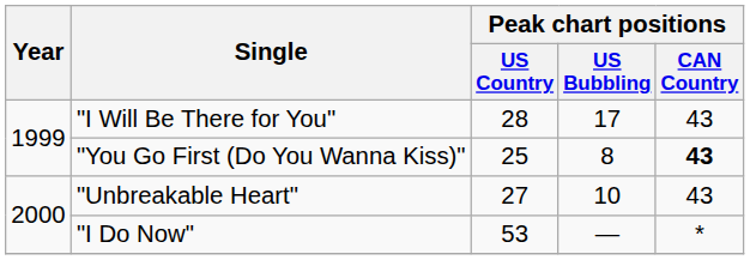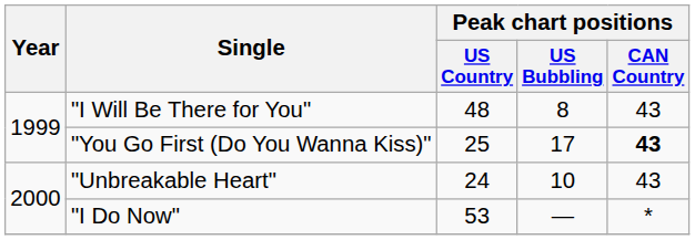"I Will Be There for You" | Peak chart positions / US Country: 28 -> 48
"I Will Be There for You" | Peak chart positions / US Bubbling: 17 -> 8
"You Go First (Do You Wanna Kiss)" | Peak chart positions / US Bubbling: 8 -> 17
"Unbreakable Heart" | Peak chart positions / US Country: 27 -> 24
